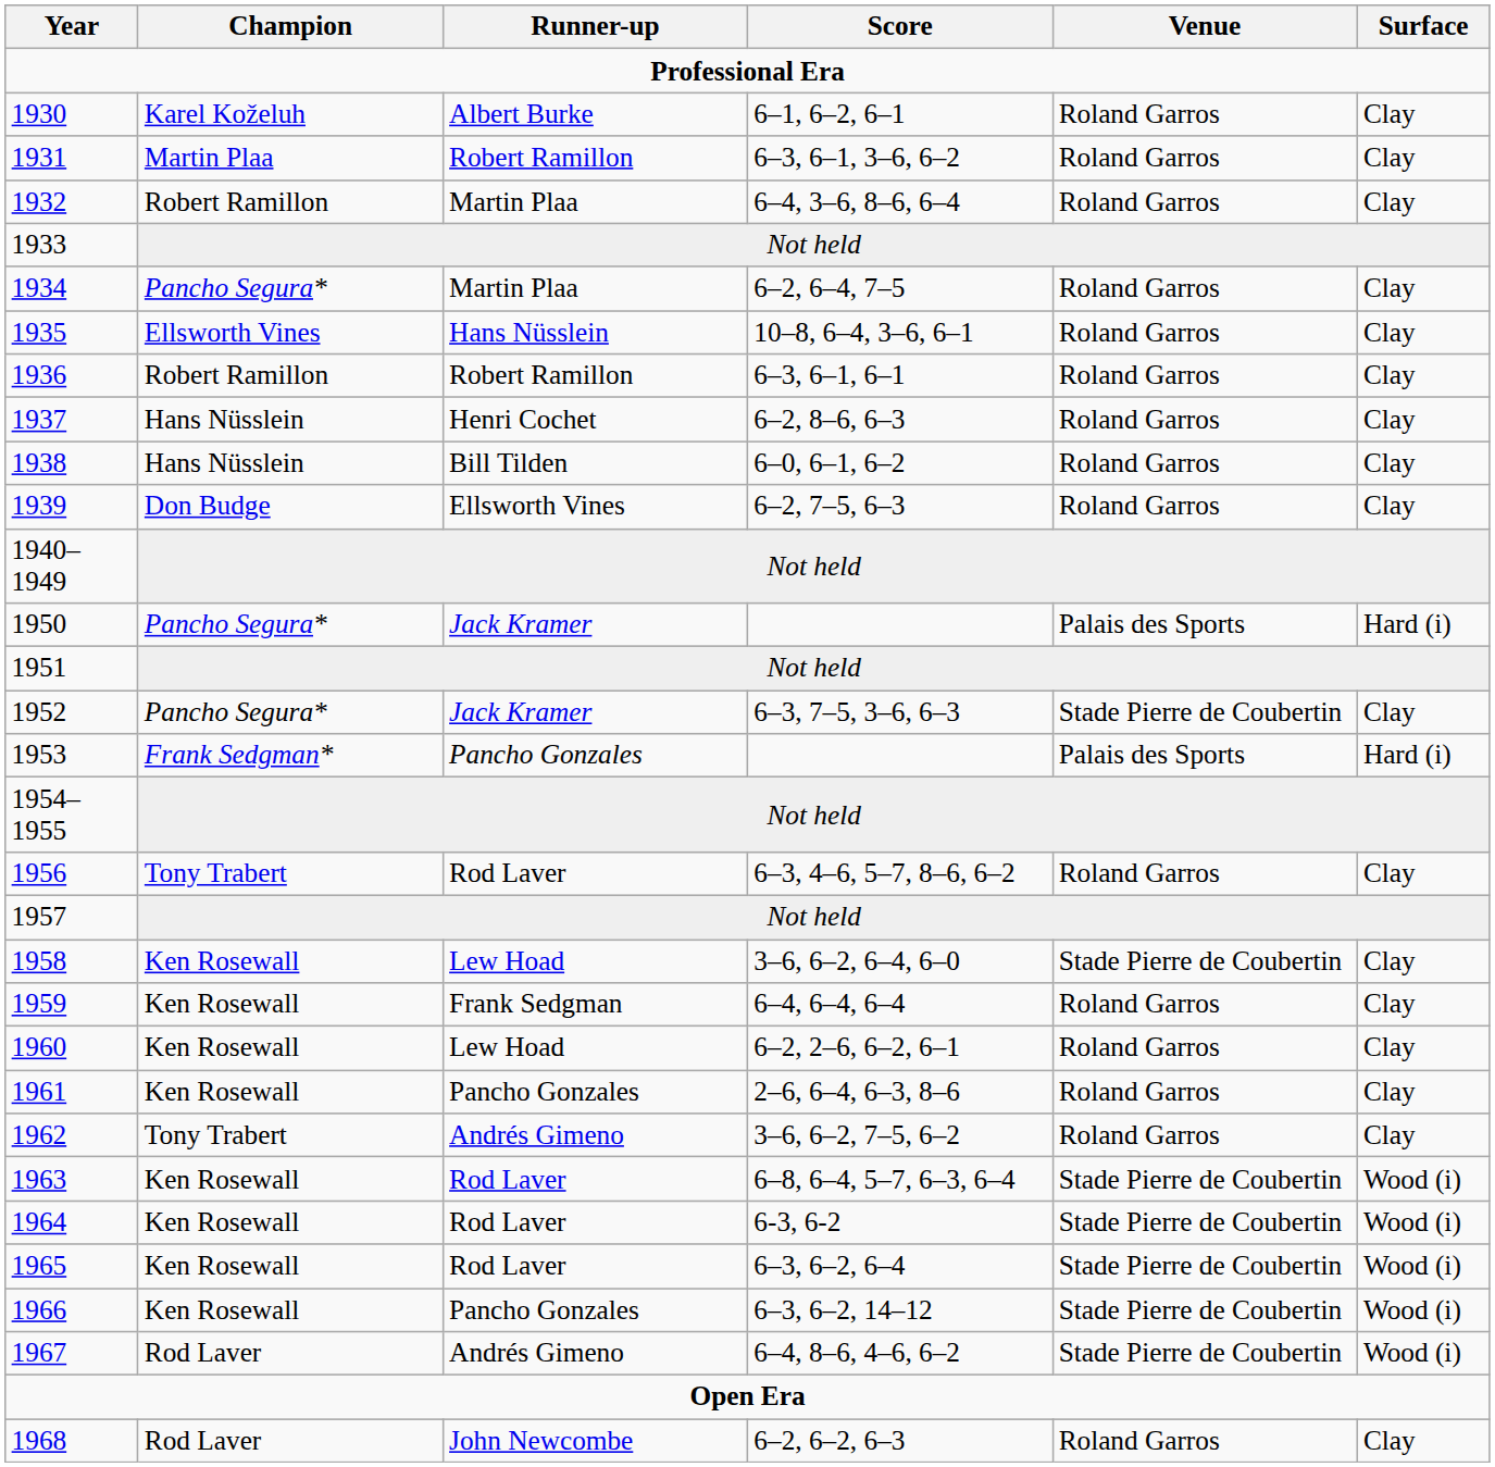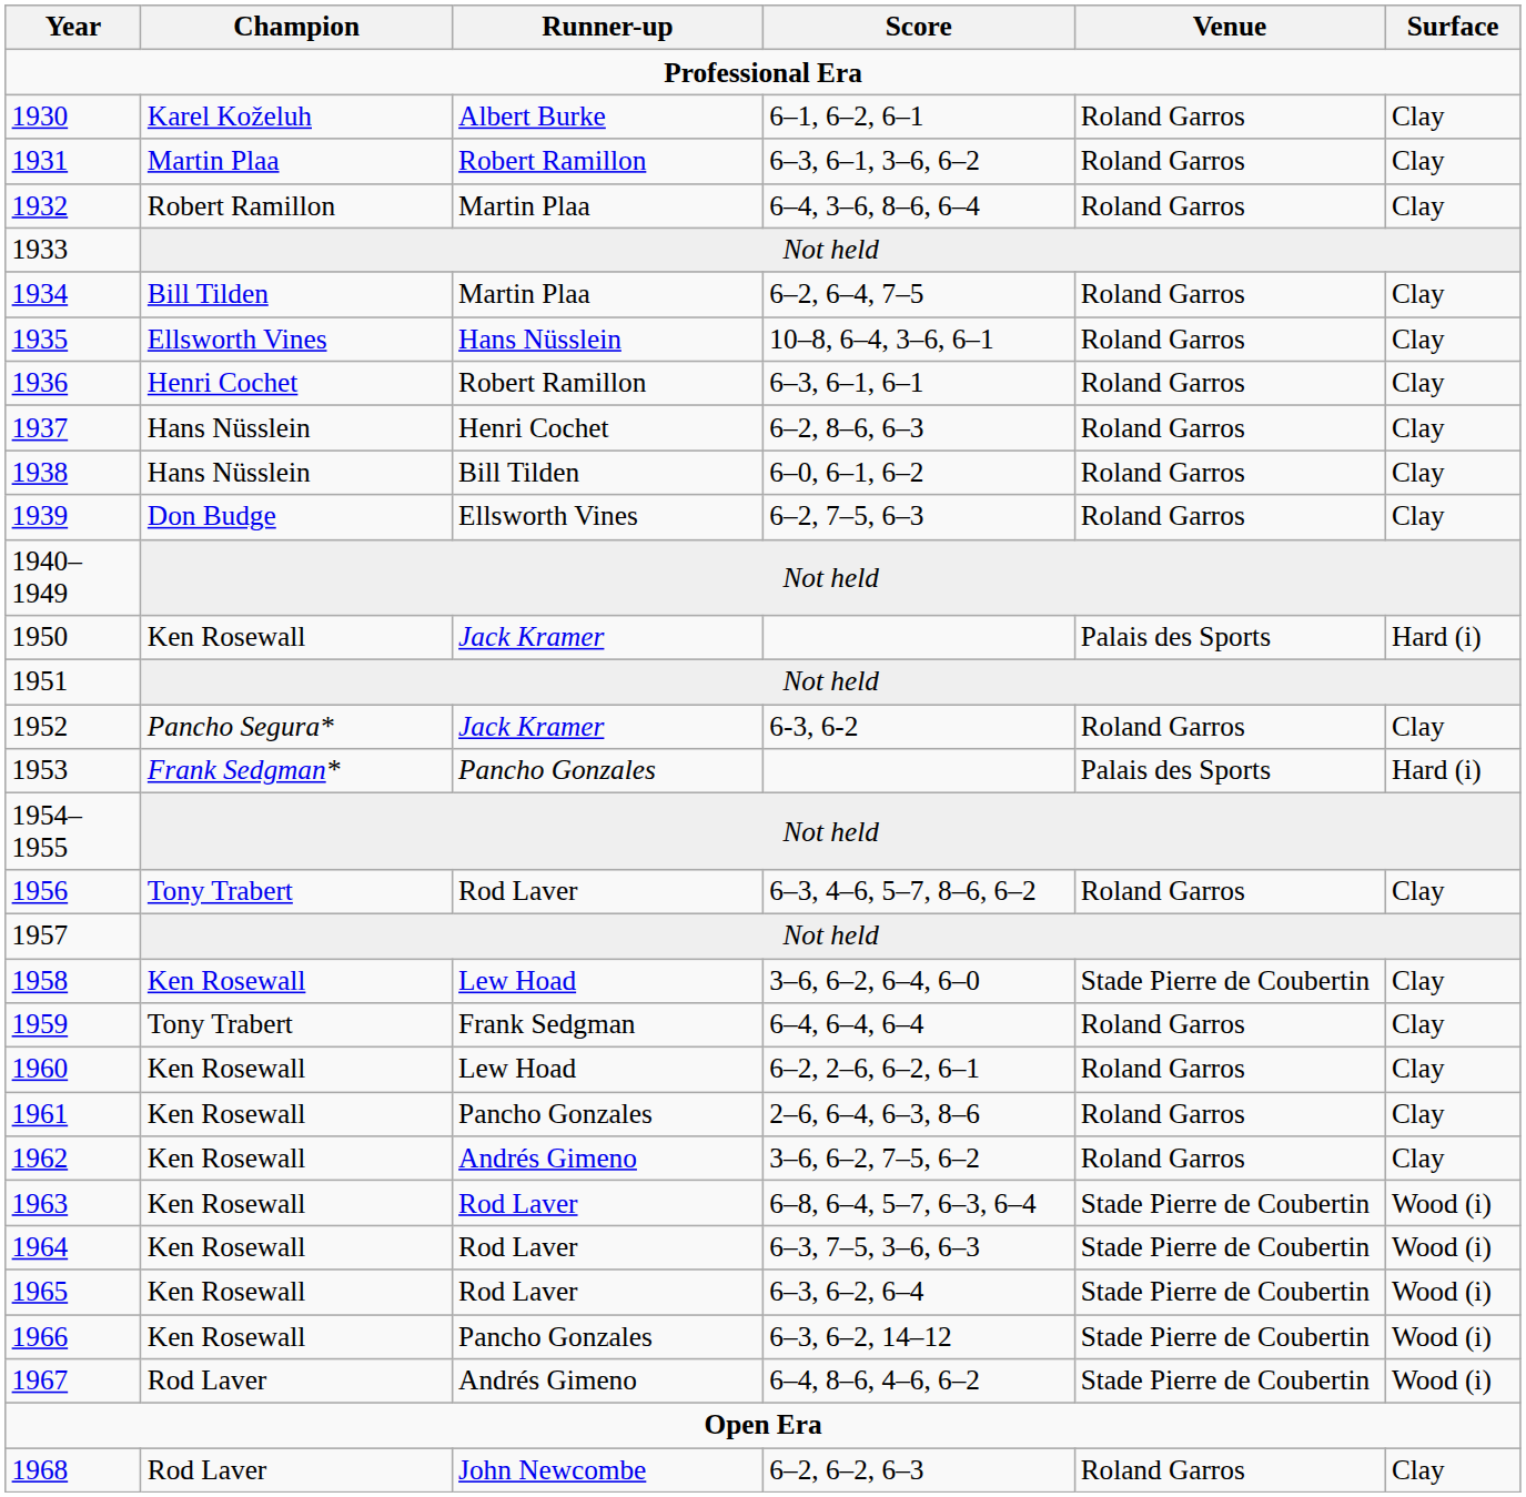1934 | Champion: Pancho Segura* -> Bill Tilden
1936 | Champion: Robert Ramillon -> Henri Cochet
1950 | Champion: Pancho Segura* -> Ken Rosewall
1952 | Score: 6–3, 7–5, 3–6, 6–3 -> 6-3, 6-2
1952 | Venue: Stade Pierre de Coubertin -> Roland Garros
1959 | Champion: Ken Rosewall -> Tony Trabert
1962 | Champion: Tony Trabert -> Ken Rosewall
1964 | Score: 6-3, 6-2 -> 6–3, 7–5, 3–6, 6–3
